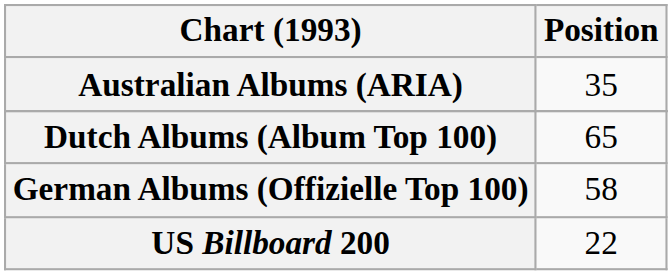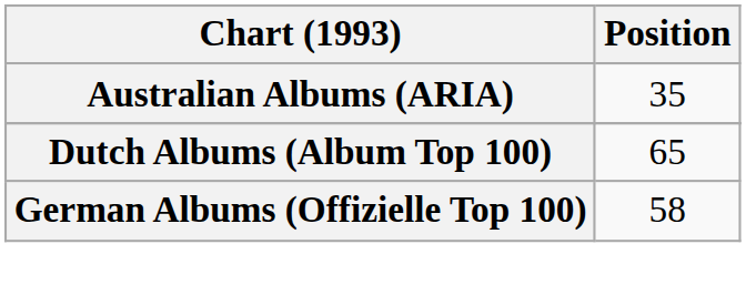- row: US Billboard 200 | 22
